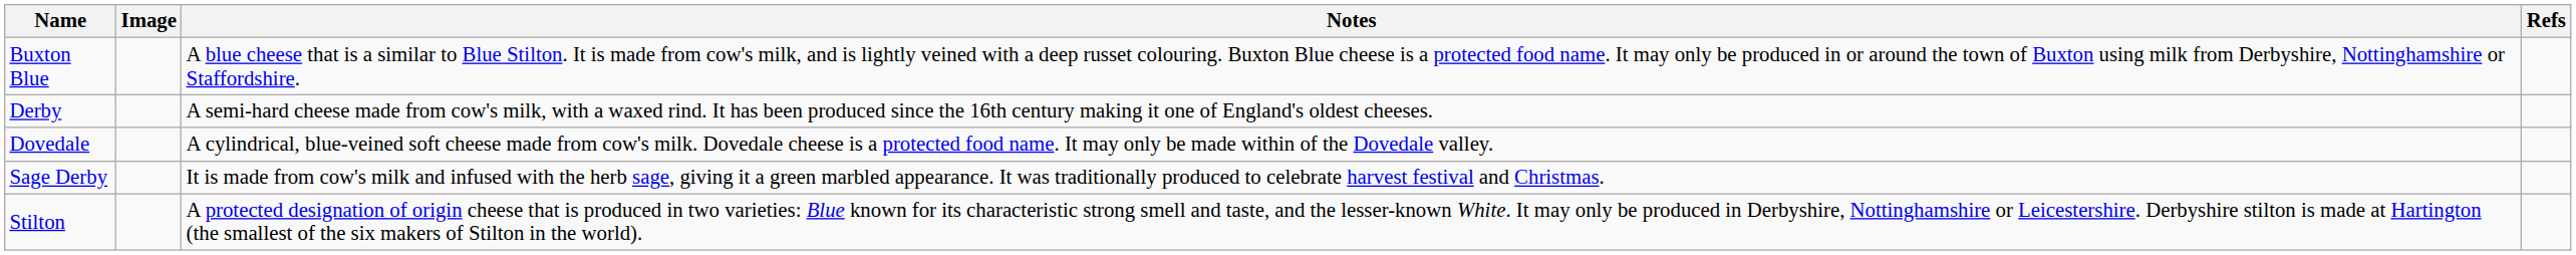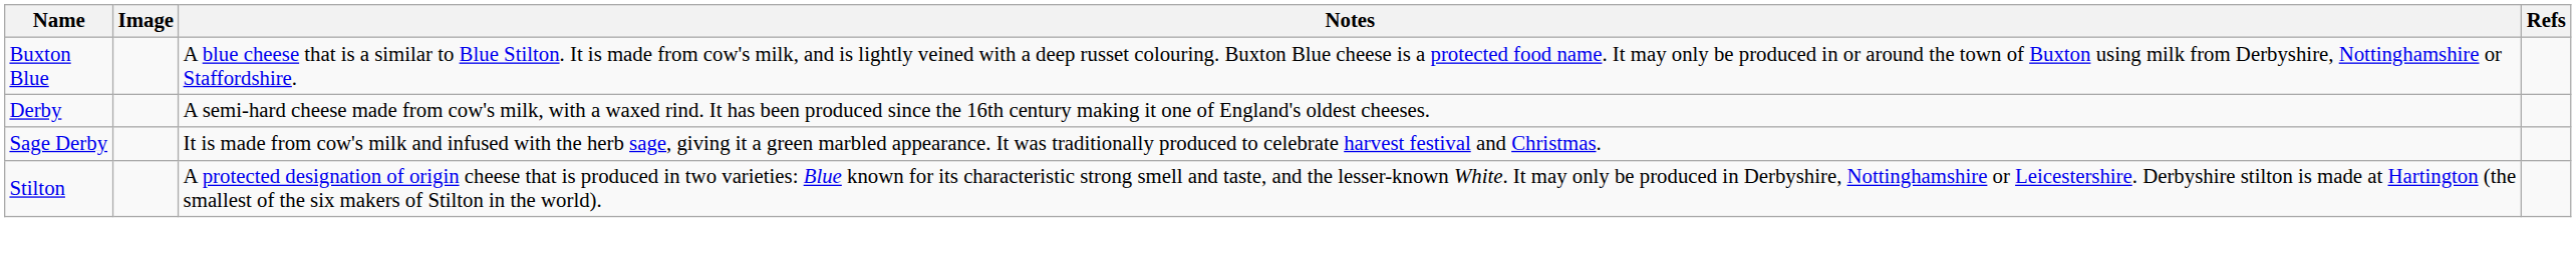- row: Dovedale | A cylindrical, blue-veined soft cheese made from cow's milk. Dovedale cheese is a protected food name. It may only be made within of the Dovedale valley.
